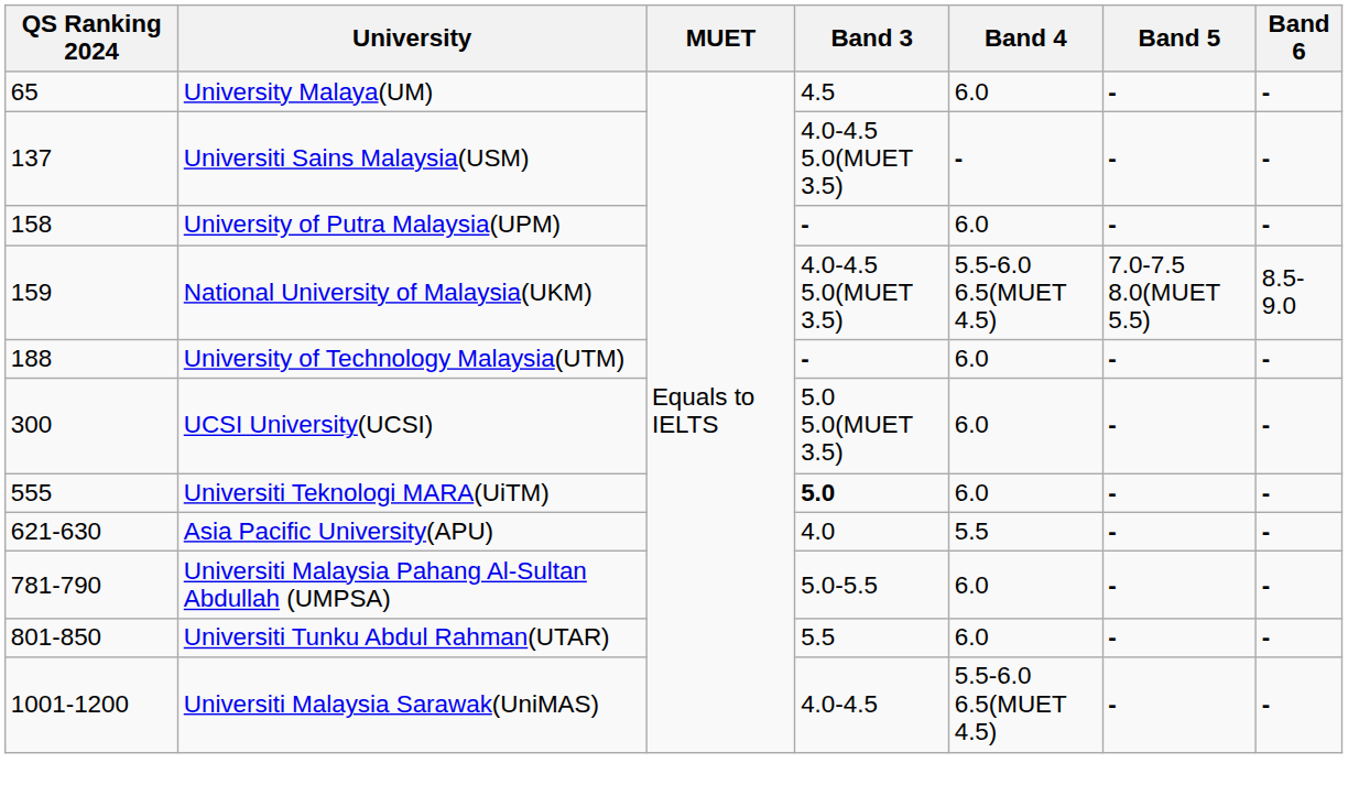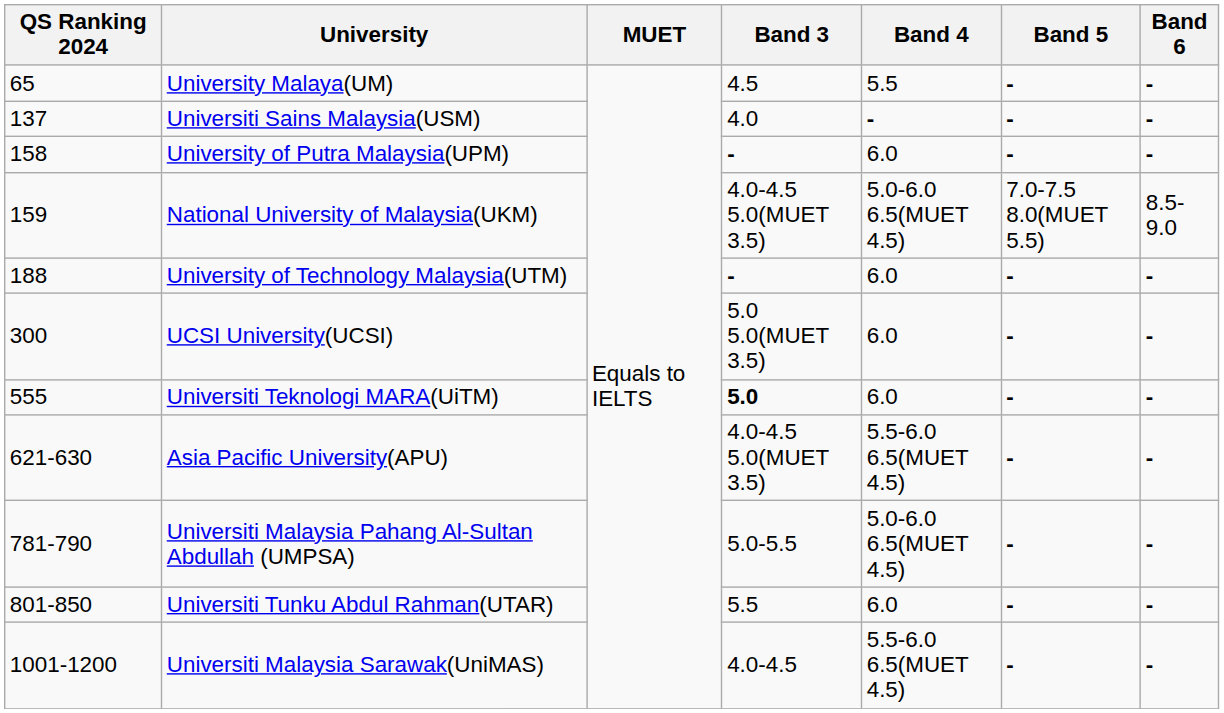University Malaya(UM) | Band 4: 6.0 -> 5.5
Universiti Sains Malaysia(USM) | Band 3: 4.0-4.5 5.0(MUET 3.5) -> 4.0
National University of Malaysia(UKM) | Band 4: 5.5-6.0 6.5(MUET 4.5) -> 5.0-6.0 6.5(MUET 4.5)
Asia Pacific University(APU) | Band 3: 4.0 -> 4.0-4.5 5.0(MUET 3.5)
Asia Pacific University(APU) | Band 4: 5.5 -> 5.5-6.0 6.5(MUET 4.5)
Universiti Malaysia Pahang Al-Sultan Abdullah (UMPSA) | Band 4: 6.0 -> 5.0-6.0 6.5(MUET 4.5)
